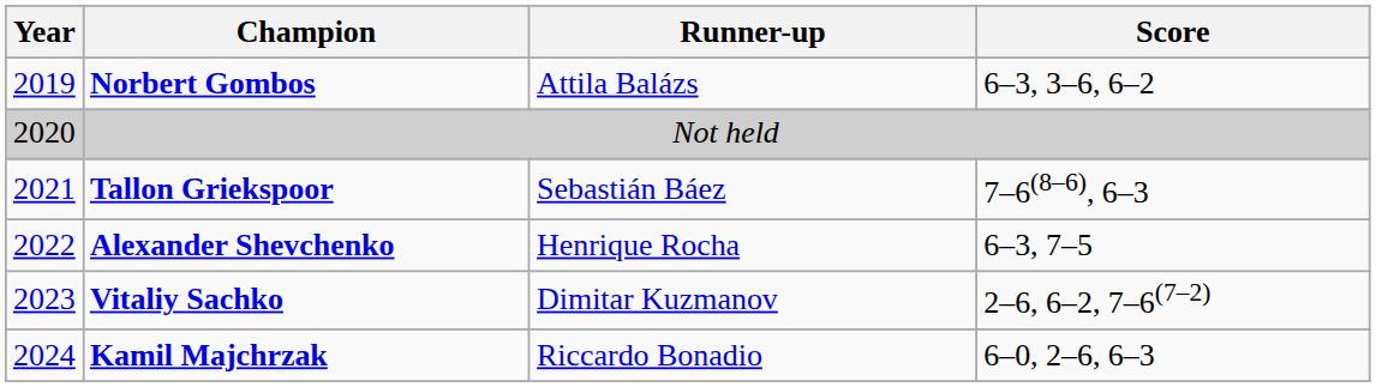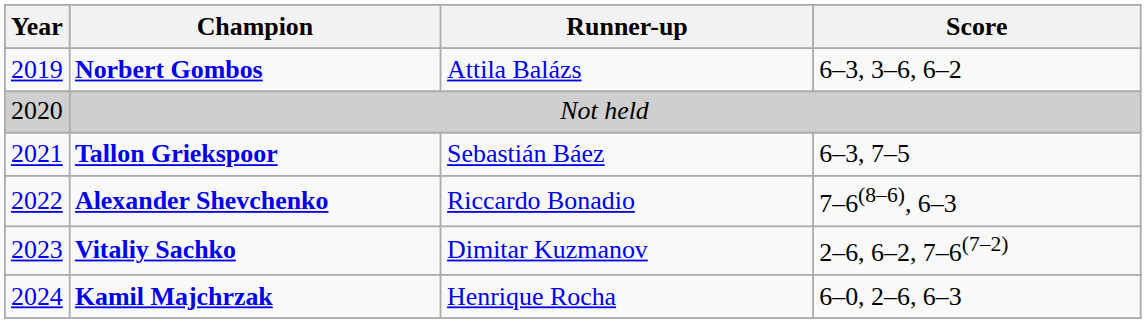Tallon Griekspoor | Score: 7–6(8–6), 6–3 -> 6–3, 7–5
Alexander Shevchenko | Runner-up: Henrique Rocha -> Riccardo Bonadio
Alexander Shevchenko | Score: 6–3, 7–5 -> 7–6(8–6), 6–3
Kamil Majchrzak | Runner-up: Riccardo Bonadio -> Henrique Rocha
